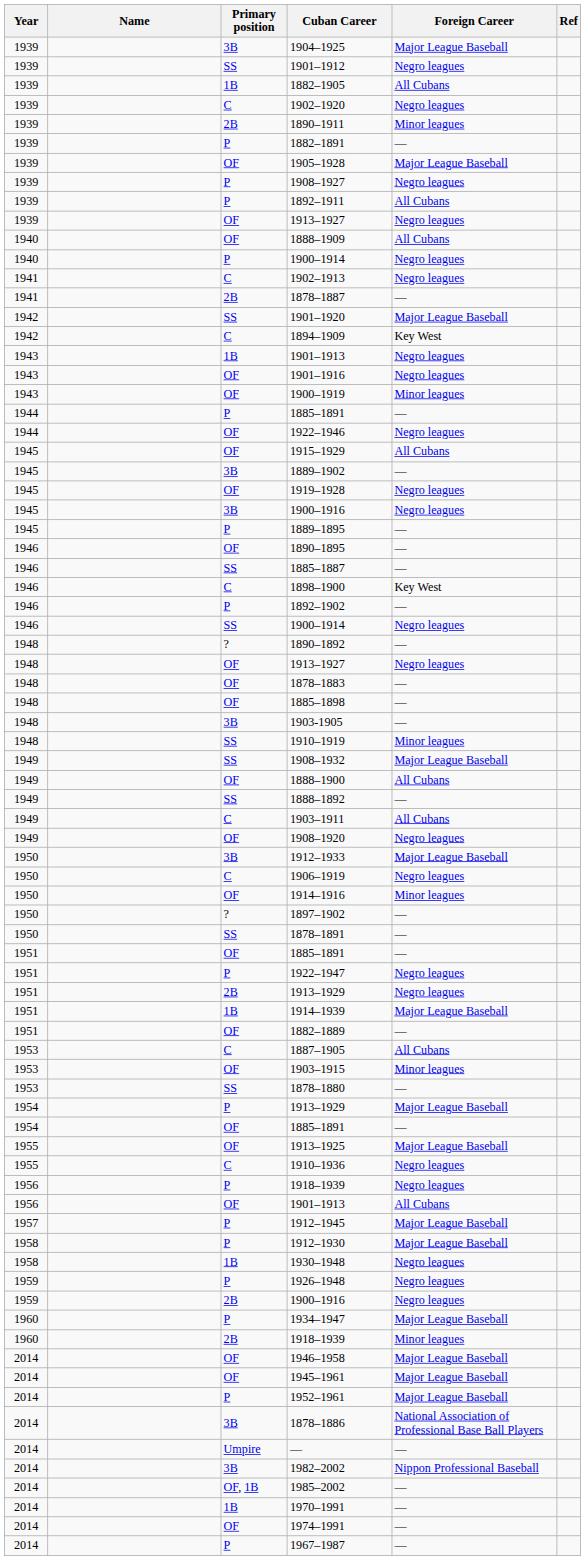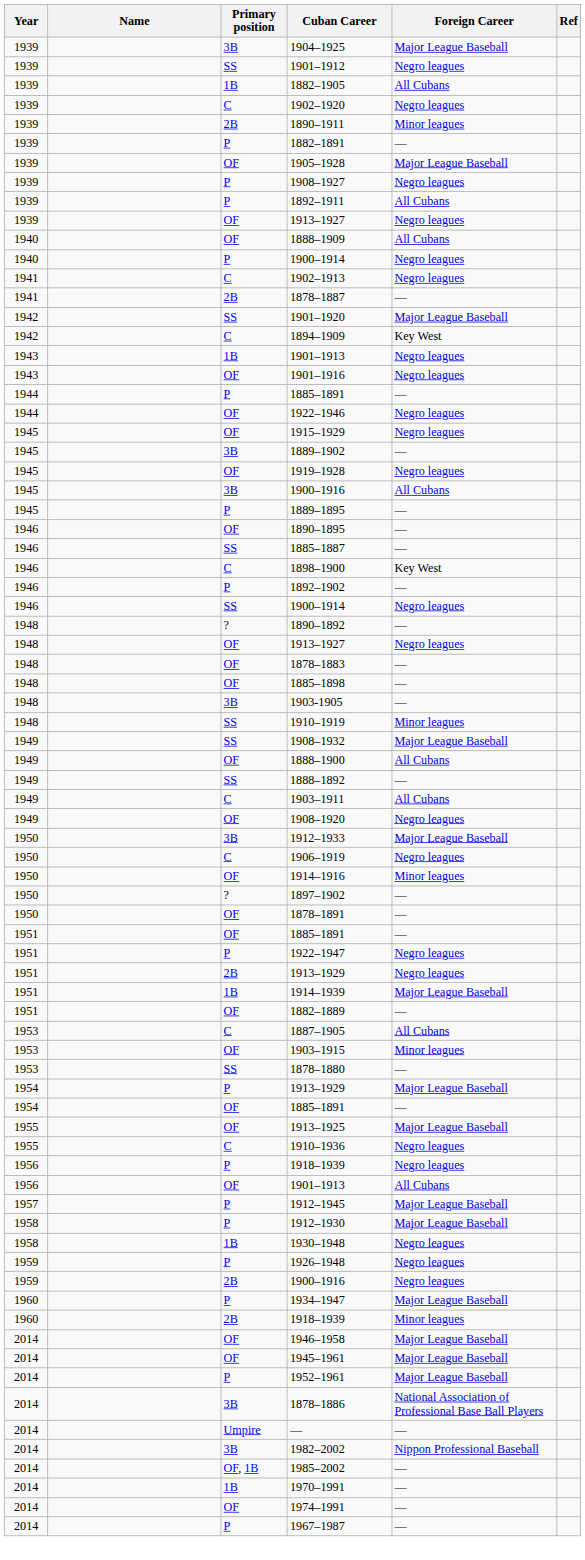- row: 1943 | OF | 1900–1919 | Minor leagues
1915–1929 | Foreign Career: All Cubans -> Negro leagues
1945 / 1900–1916 | Foreign Career: Negro leagues -> All Cubans
1878–1891 | Primary position: SS -> OF
